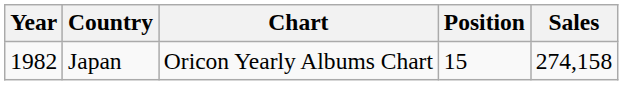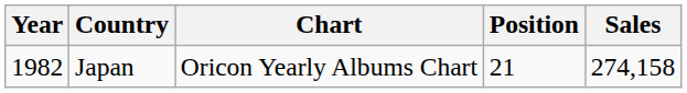Japan | Position: 15 -> 21
